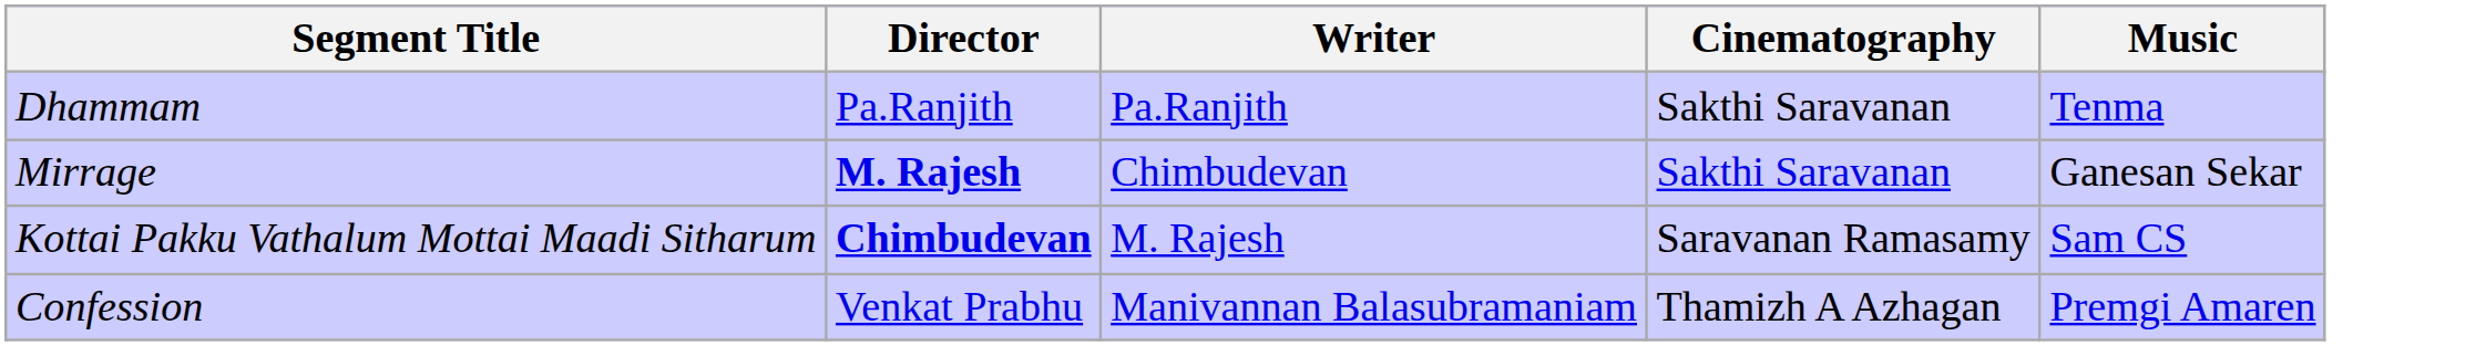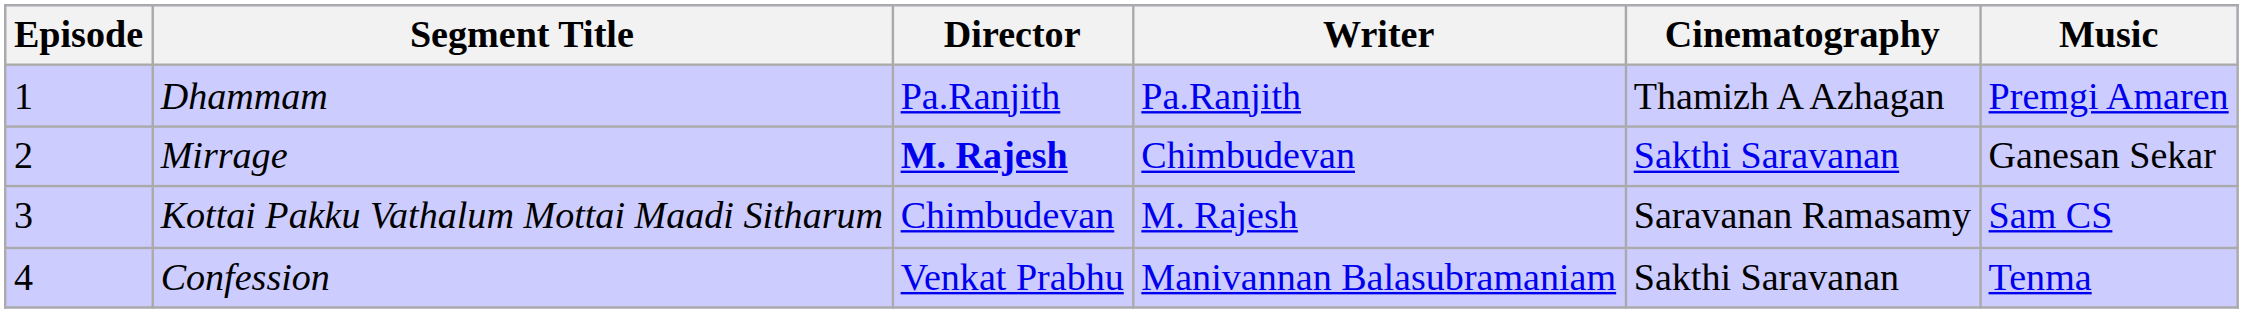+ column: Episode | 1 | 2 | 3 | 4
Dhammam | Cinematography: Sakthi Saravanan -> Thamizh A Azhagan
Dhammam | Music: Tenma -> Premgi Amaren
Kottai Pakku Vathalum Mottai Maadi Sitharum | Director: bold -> normal
Confession | Cinematography: Thamizh A Azhagan -> Sakthi Saravanan
Confession | Music: Premgi Amaren -> Tenma
